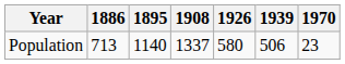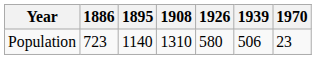Population | 1886: 713 -> 723
Population | 1908: 1337 -> 1310
